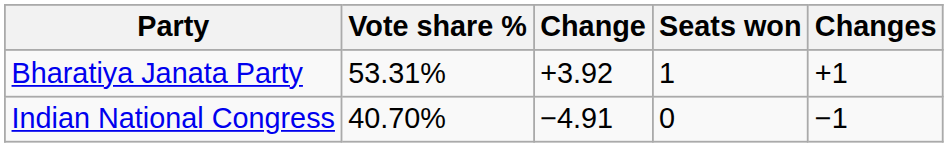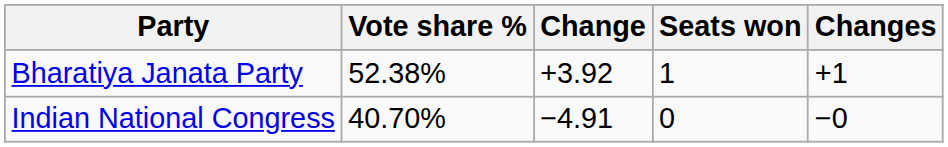Bharatiya Janata Party | Vote share %: 53.31% -> 52.38%
Indian National Congress | Changes: −1 -> −0
